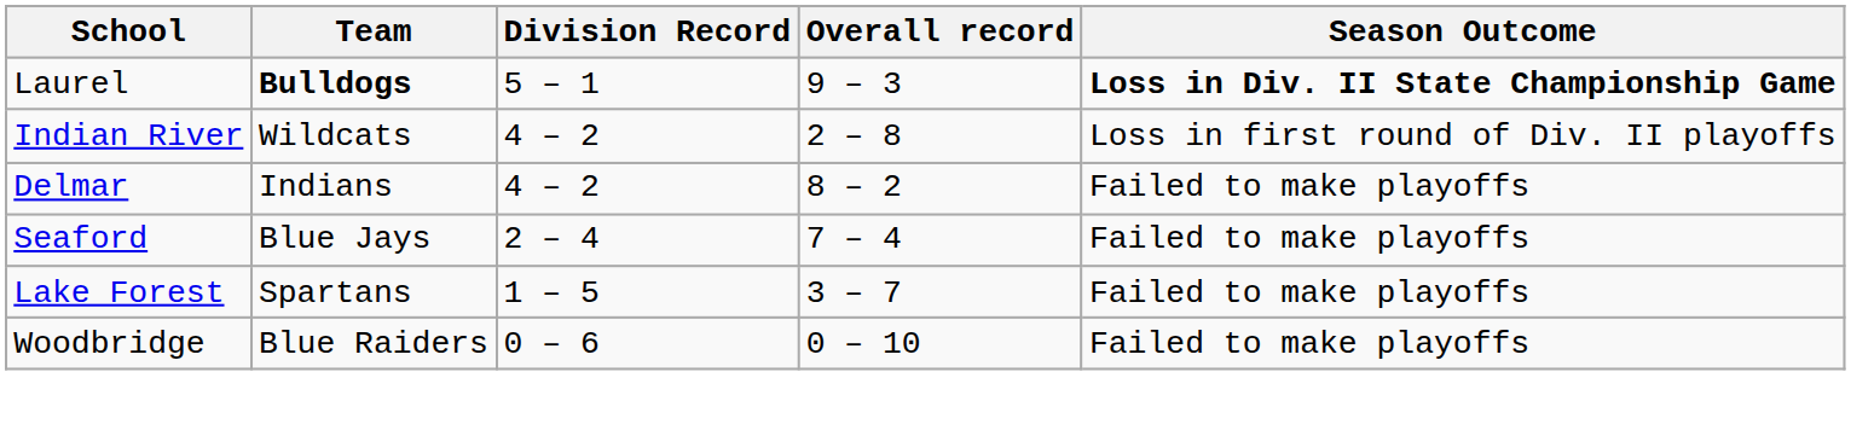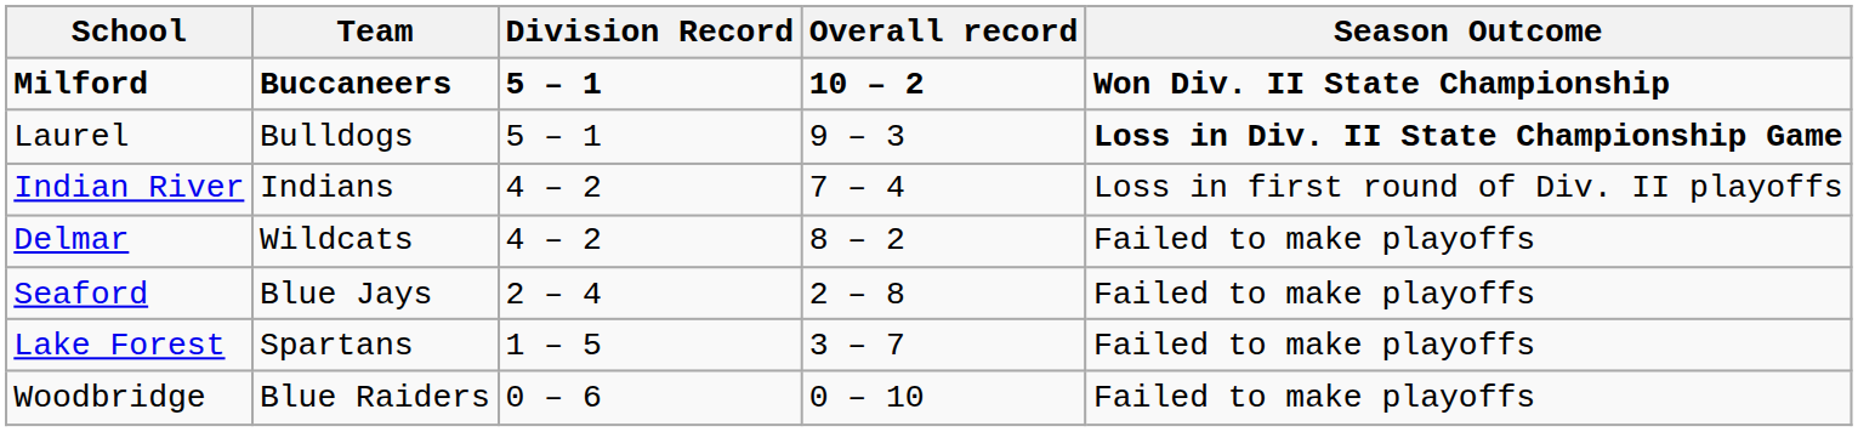+ row: Milford | Buccaneers | 5 – 1 | 10 – 2 | Won Div. II State Championship
Laurel | Team: bold -> normal
Indian River | Team: Wildcats -> Indians
Indian River | Overall record: 2 – 8 -> 7 – 4
Delmar | Team: Indians -> Wildcats
Seaford | Overall record: 7 – 4 -> 2 – 8
